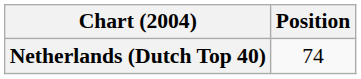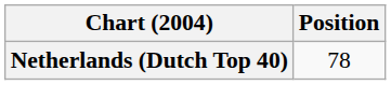Netherlands (Dutch Top 40) | Position: 74 -> 78
